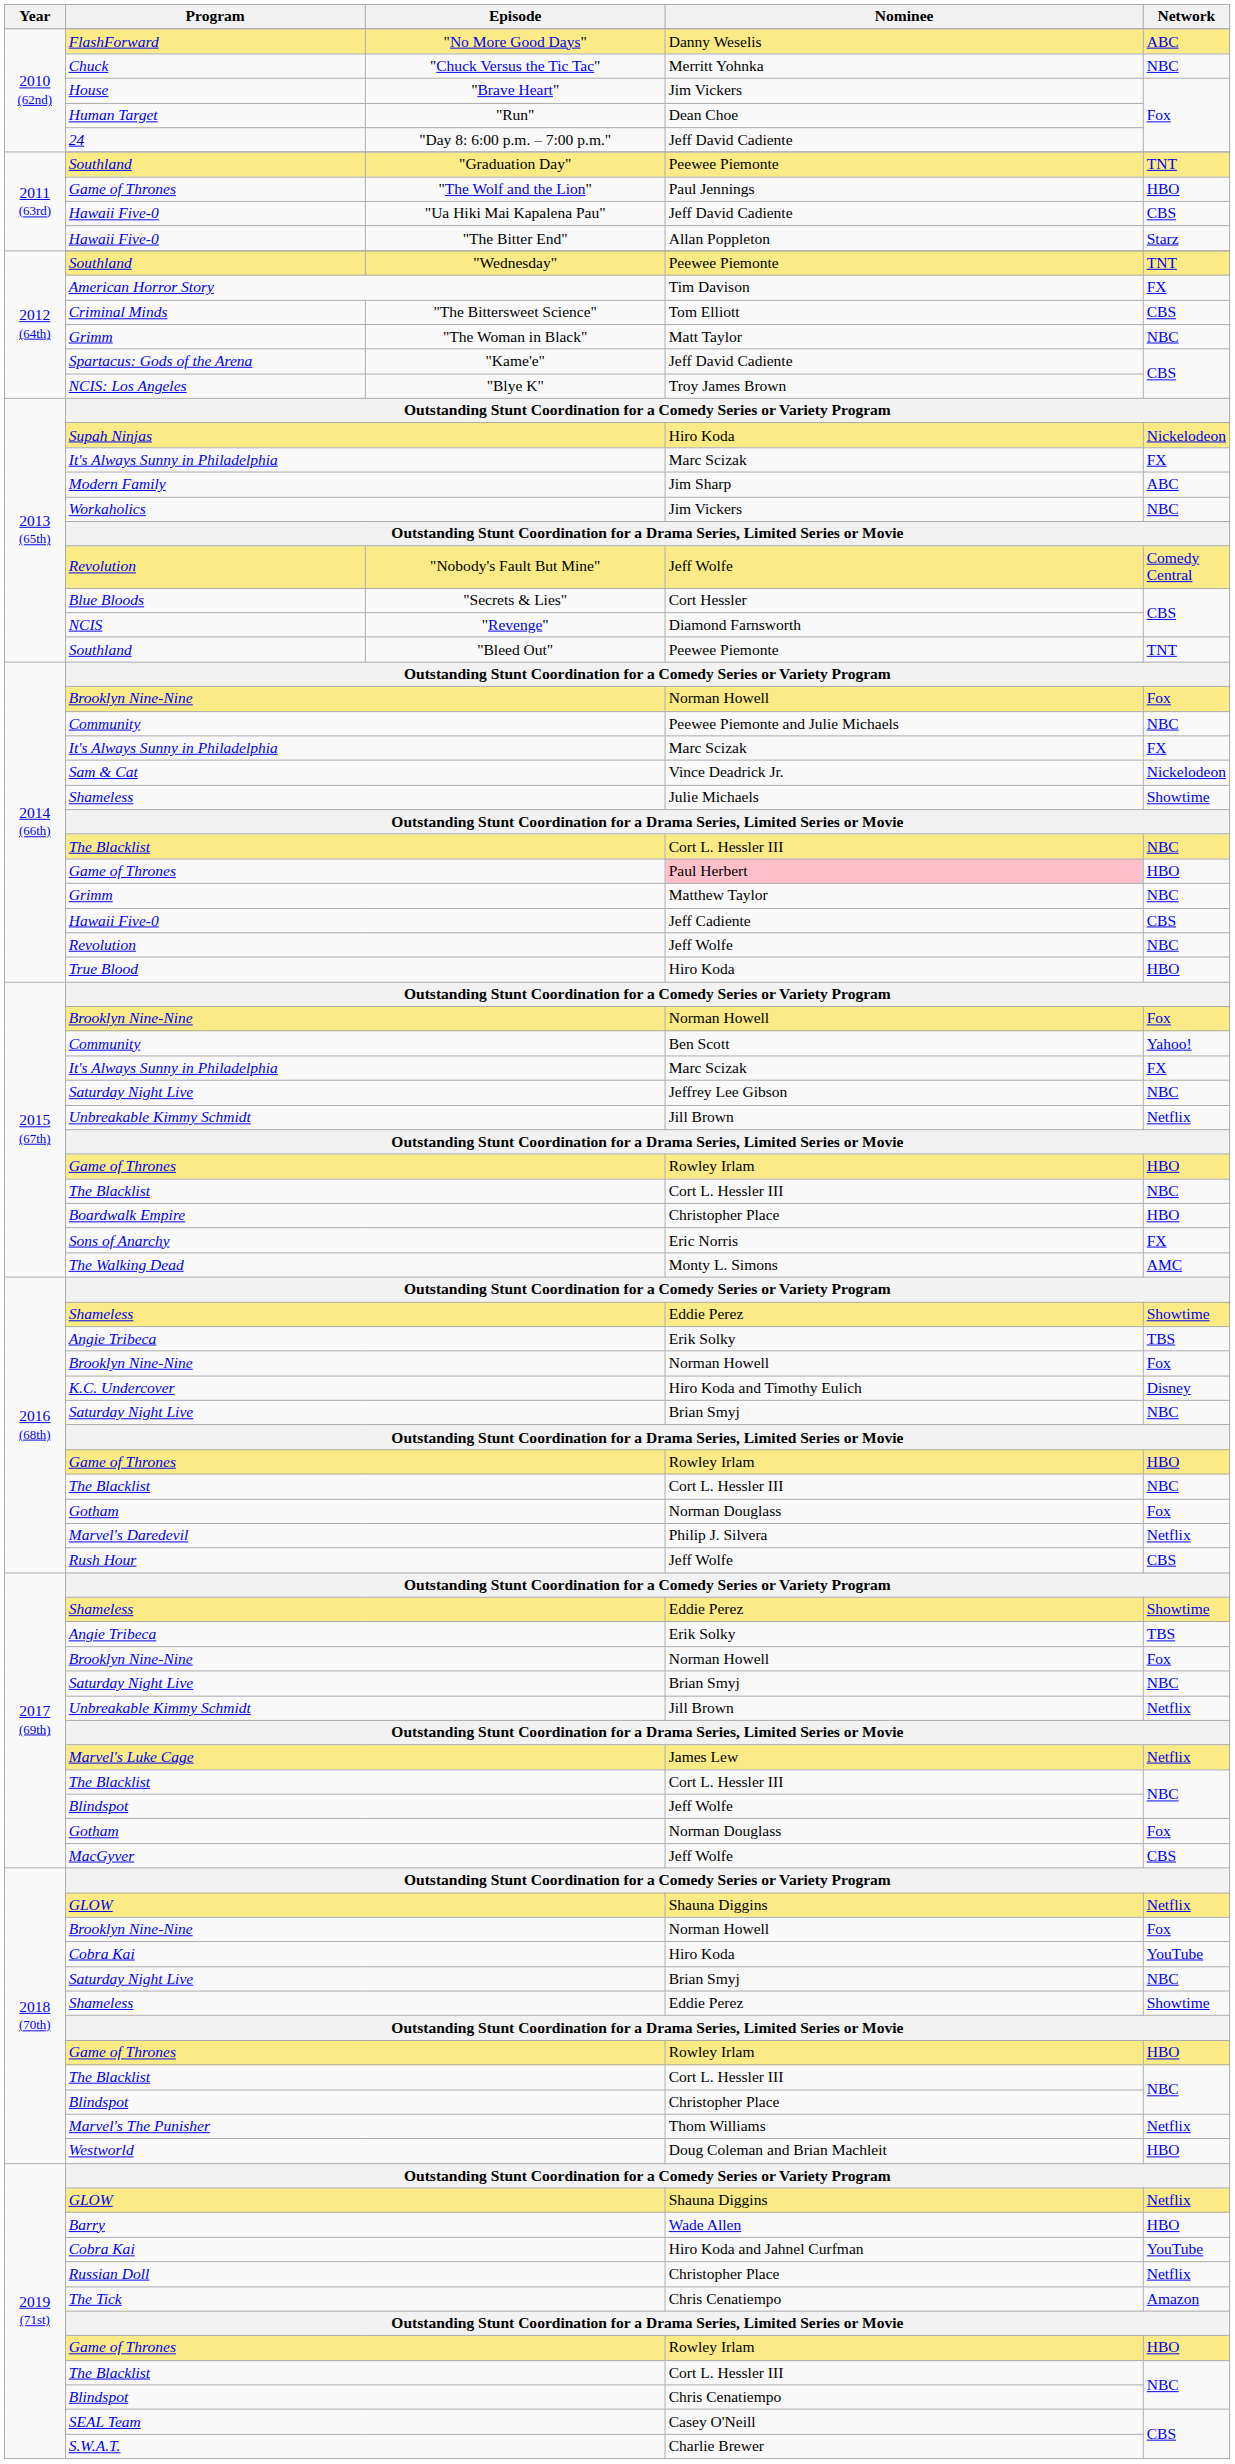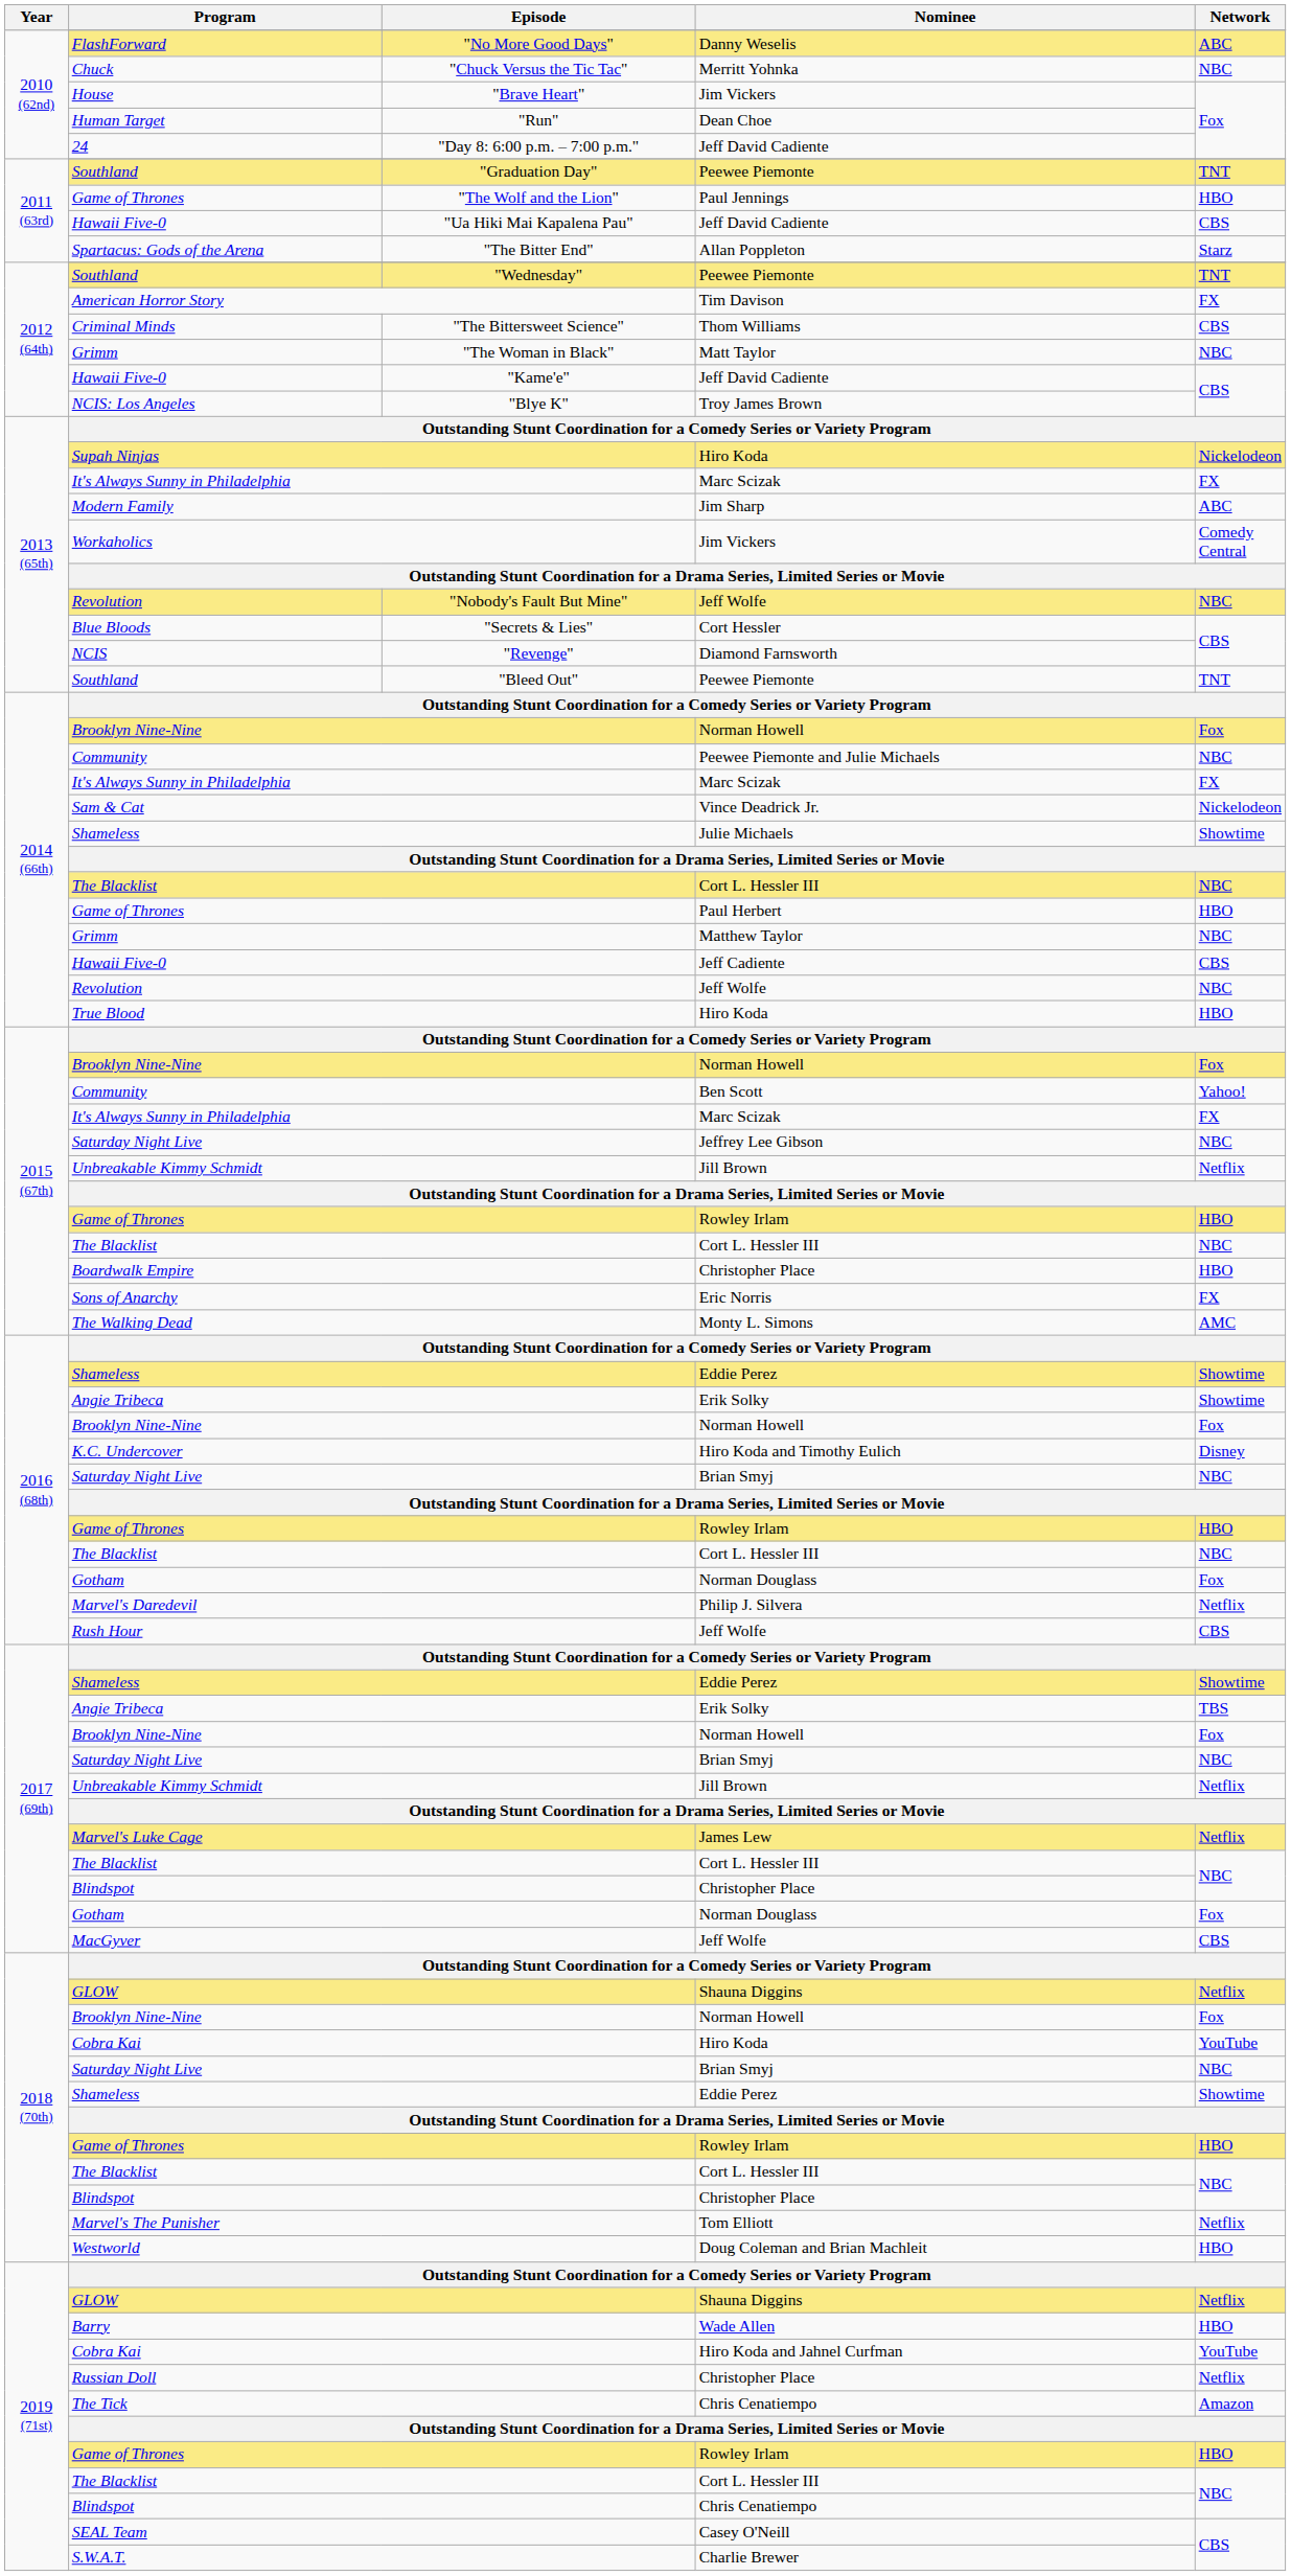"The Bitter End" | Program: Hawaii Five-0 -> Spartacus: Gods of the Arena
"The Bittersweet Science" | Nominee: Tom Elliott -> Thom Williams
"Kame'e" | Program: Spartacus: Gods of the Arena -> Hawaii Five-0
Workaholics | Network: NBC -> Comedy Central
"Nobody's Fault But Mine" | Network: Comedy Central -> NBC
2014 (66th) / Game of Thrones | Nominee: pink background -> no background
2016 (68th) / Angie Tribeca | Network: TBS -> Showtime
2017 (69th) / Blindspot | Nominee: Jeff Wolfe -> Christopher Place
Marvel's The Punisher | Nominee: Thom Williams -> Tom Elliott
